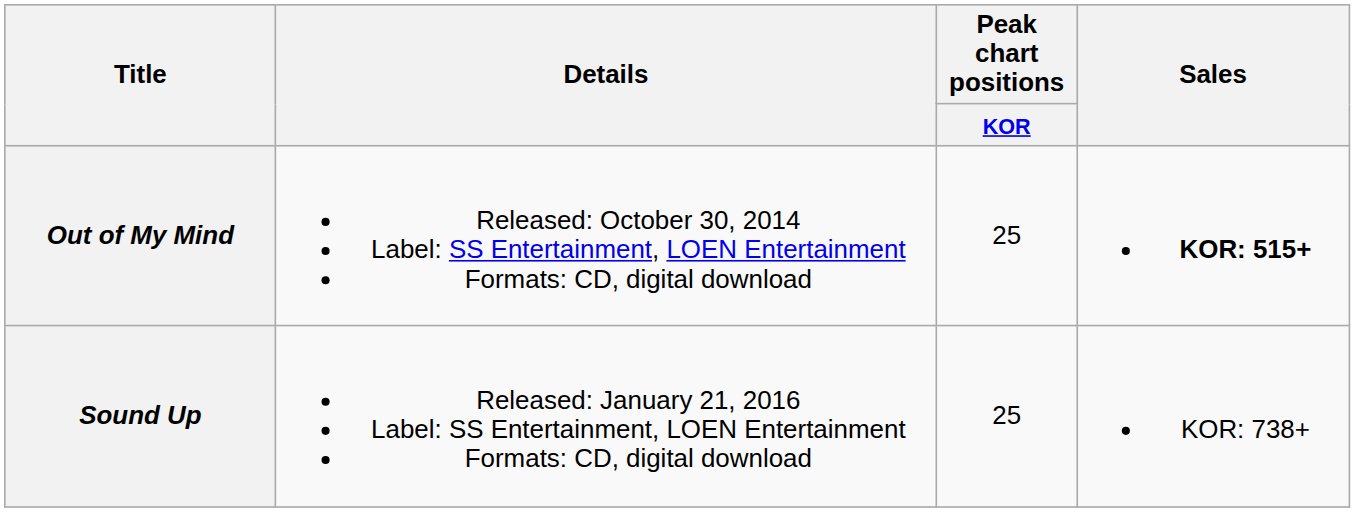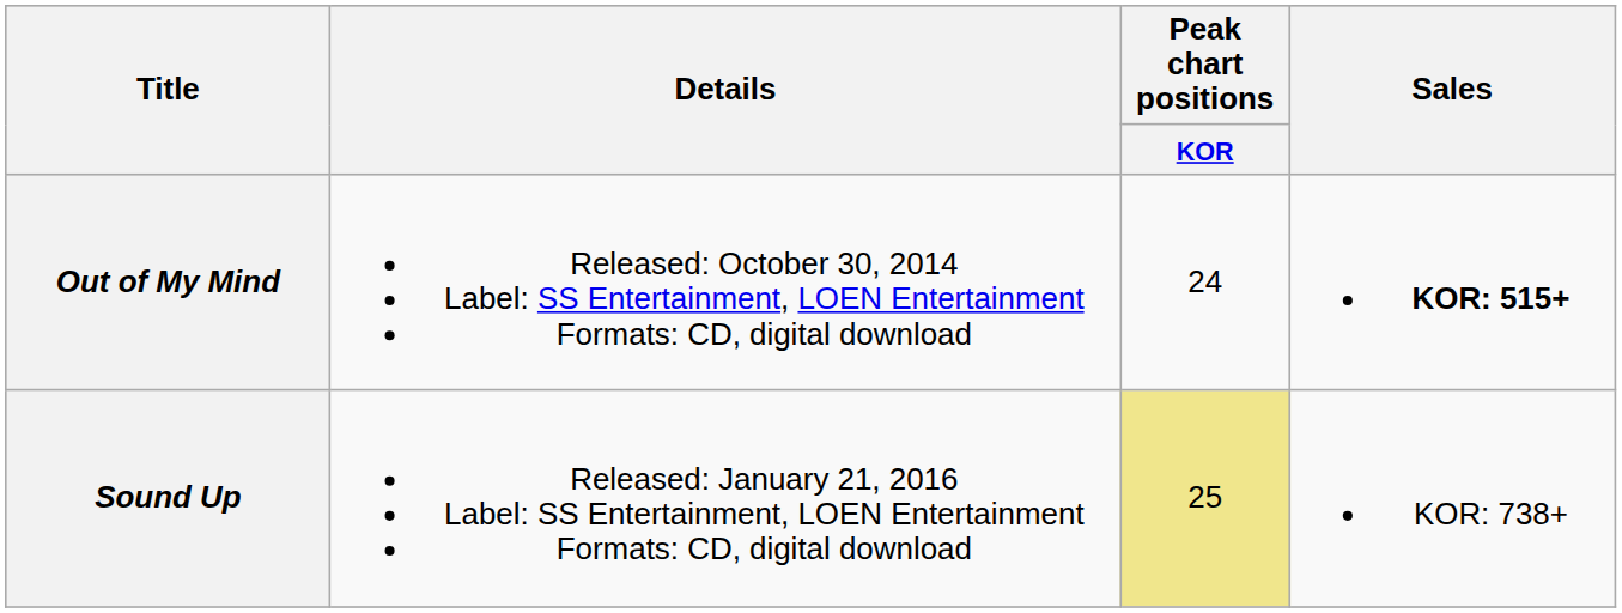Out of My Mind | Peak chart positions / KOR: 25 -> 24
Sound Up | Peak chart positions / KOR: no background -> khaki background
